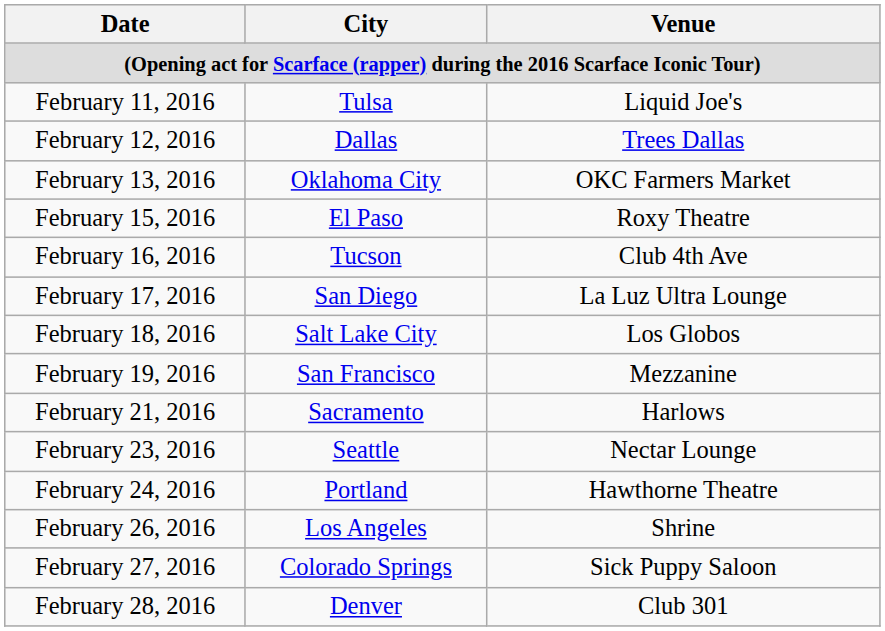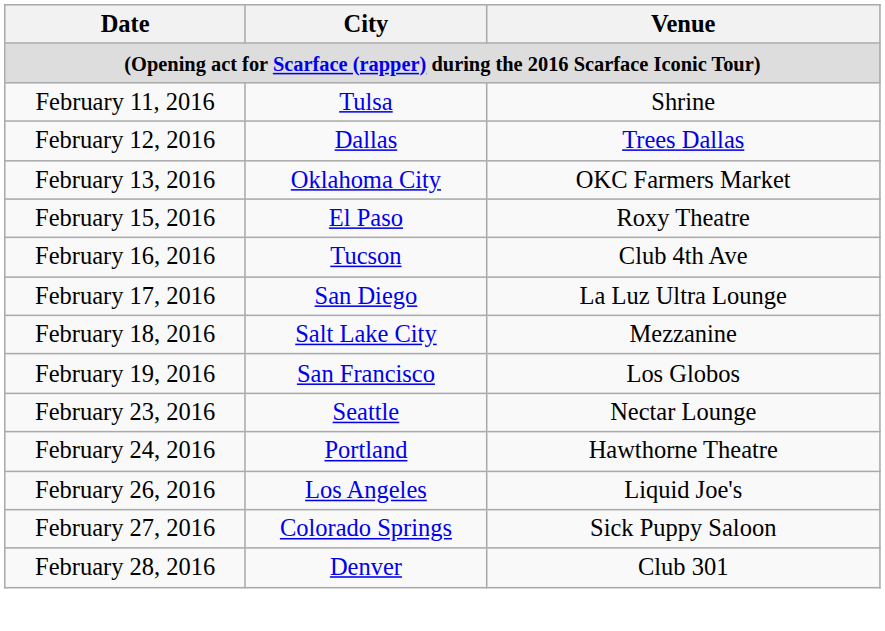February 11, 2016 | Venue: Liquid Joe's -> Shrine
February 18, 2016 | Venue: Los Globos -> Mezzanine
February 19, 2016 | Venue: Mezzanine -> Los Globos
- row: February 21, 2016 | Sacramento | Harlows
February 26, 2016 | Venue: Shrine -> Liquid Joe's
